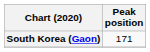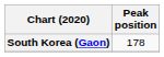South Korea (Gaon) | Peak position: 171 -> 178
